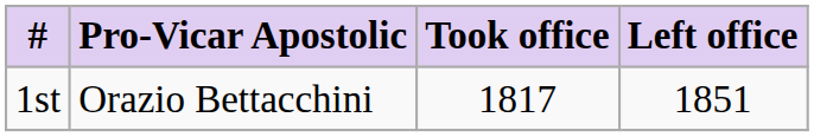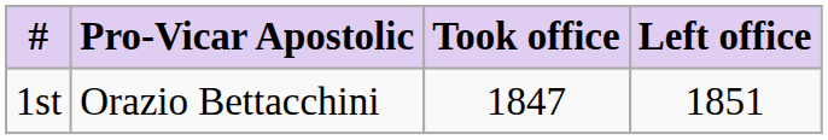1st | Took office: 1817 -> 1847
